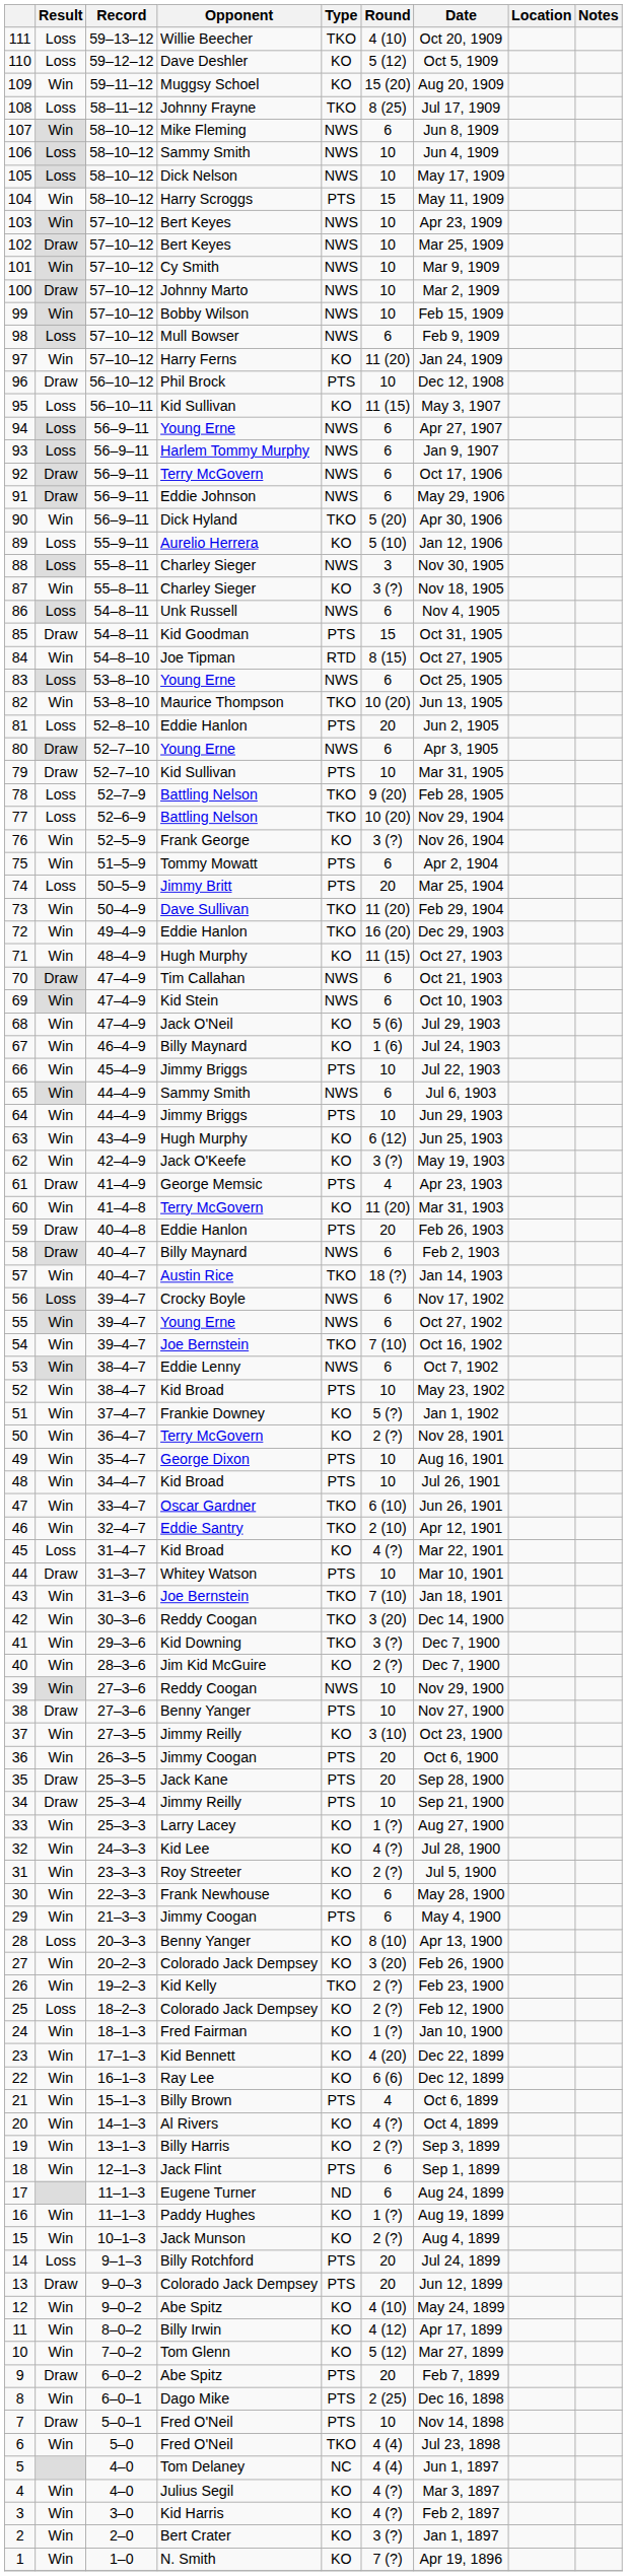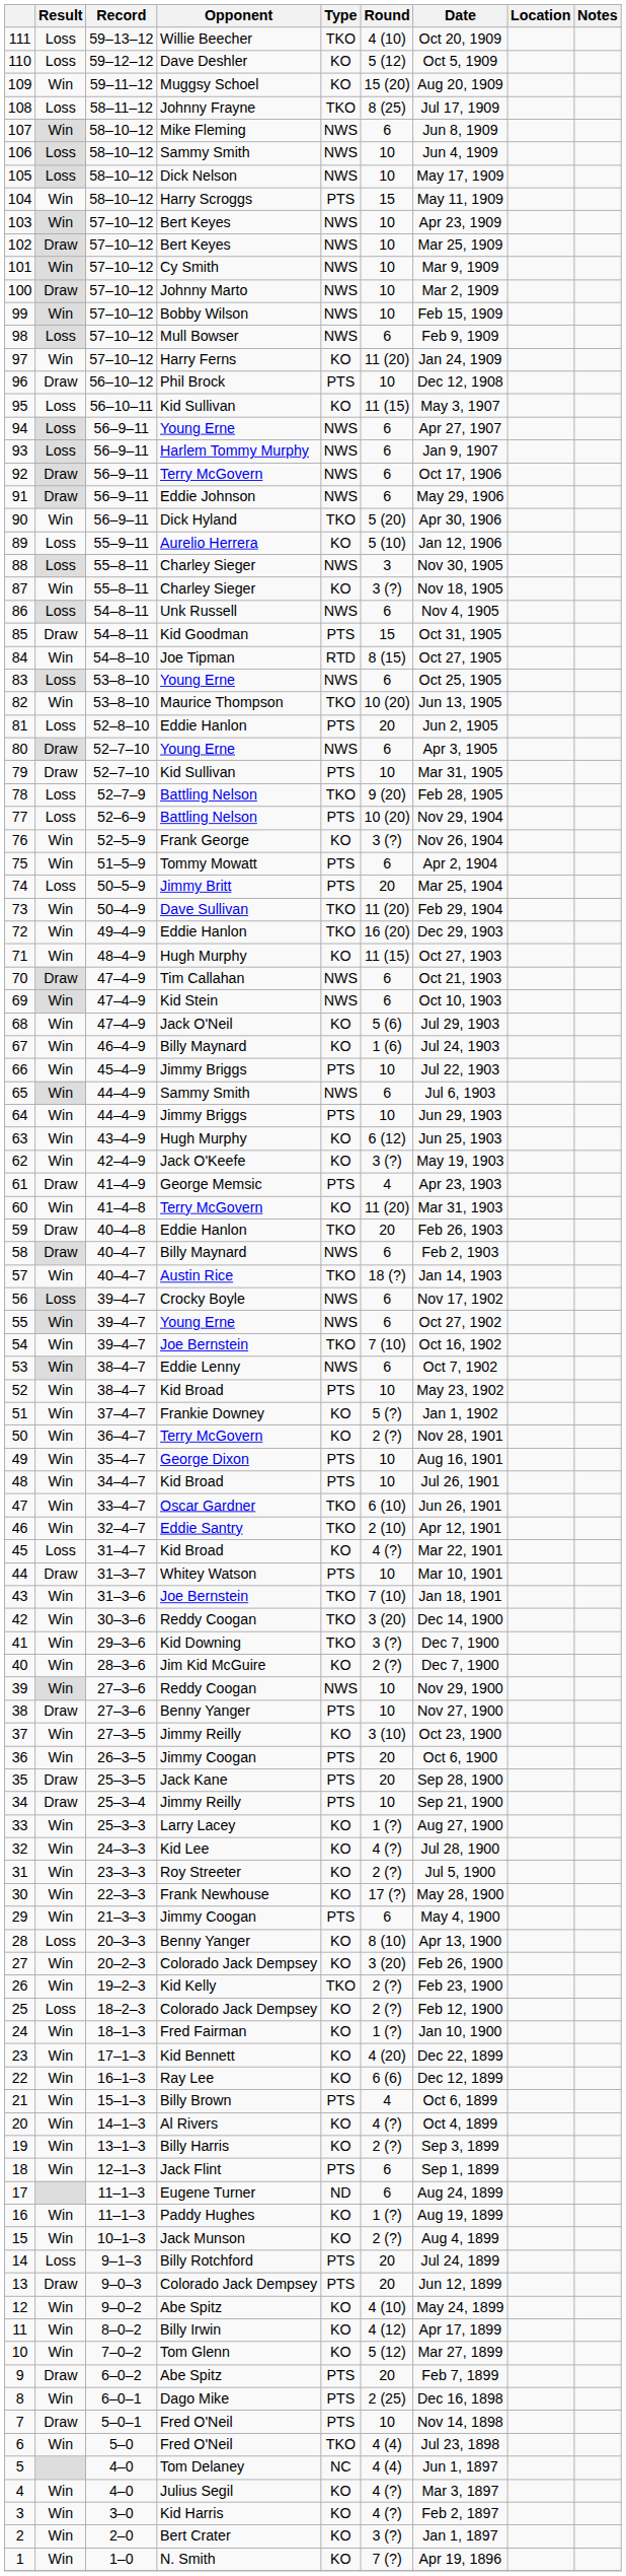77 | Type: TKO -> PTS
59 | Type: PTS -> TKO
30 | Round: 6 -> 17 (?)
